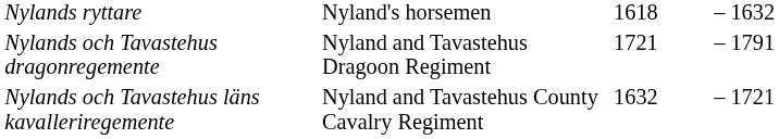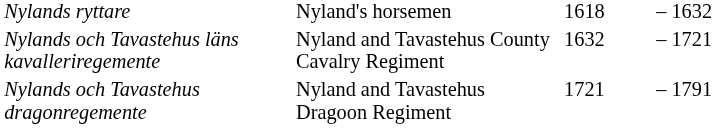rows swapped: Nylands och Tavastehus läns kavalleriregemente <-> Nylands och Tavastehus dragonregemente
